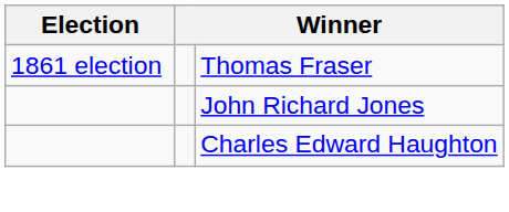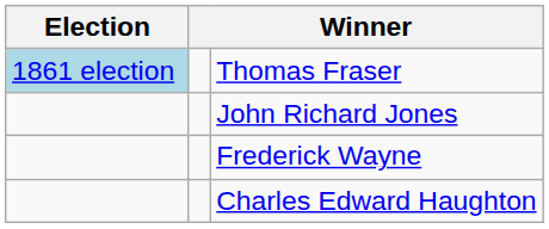Thomas Fraser | Election: no background -> lightblue background
+ row: Frederick Wayne
